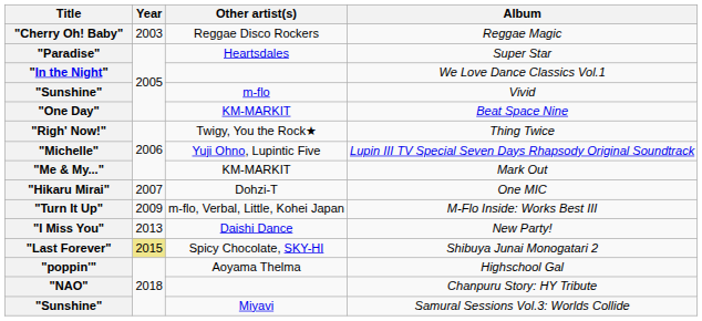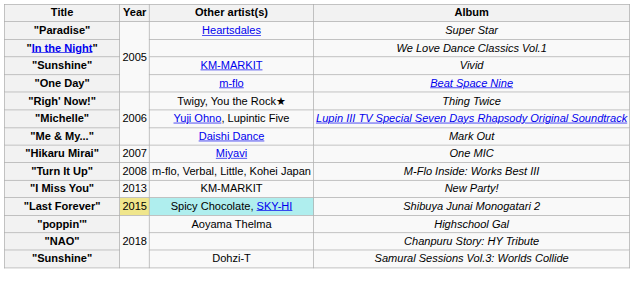- row: "Cherry Oh! Baby" | 2003 | Reggae Disco Rockers | Reggae Magic
"Sunshine" / Vivid | Other artist(s): m-flo -> KM-MARKIT
"One Day" | Other artist(s): KM-MARKIT -> m-flo
"Me & My..." | Other artist(s): KM-MARKIT -> Daishi Dance
"Hikaru Mirai" | Other artist(s): Dohzi-T -> Miyavi
"Turn It Up" | Year: 2009 -> 2008
"I Miss You" | Other artist(s): Daishi Dance -> KM-MARKIT
"Last Forever" | Other artist(s): no background -> paleturquoise background
"Sunshine" / Samural Sessions Vol.3: Worlds Collide | Other artist(s): Miyavi -> Dohzi-T
